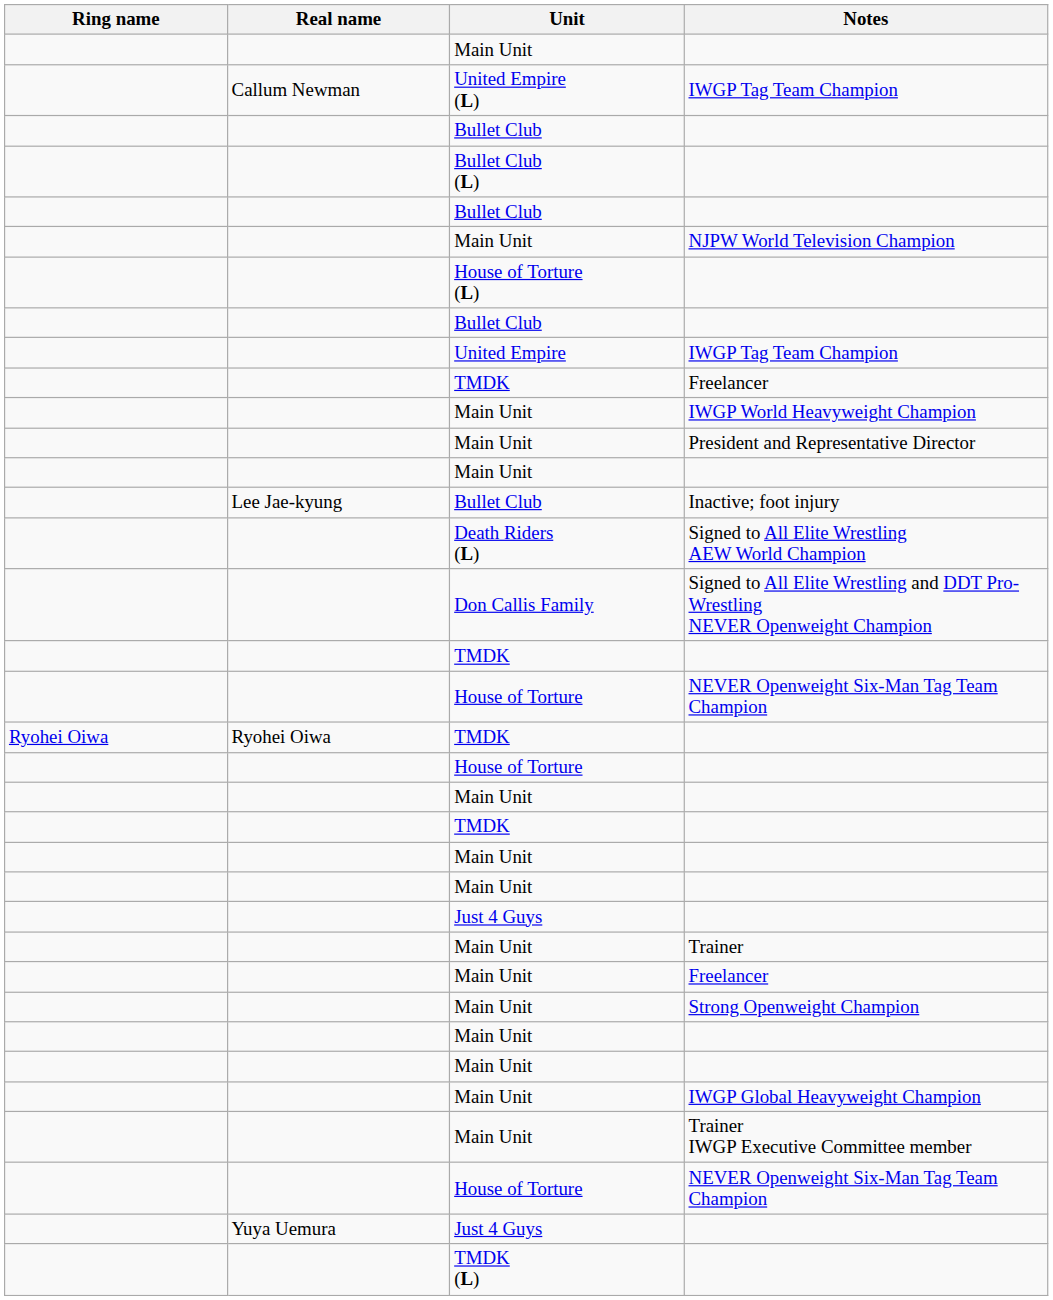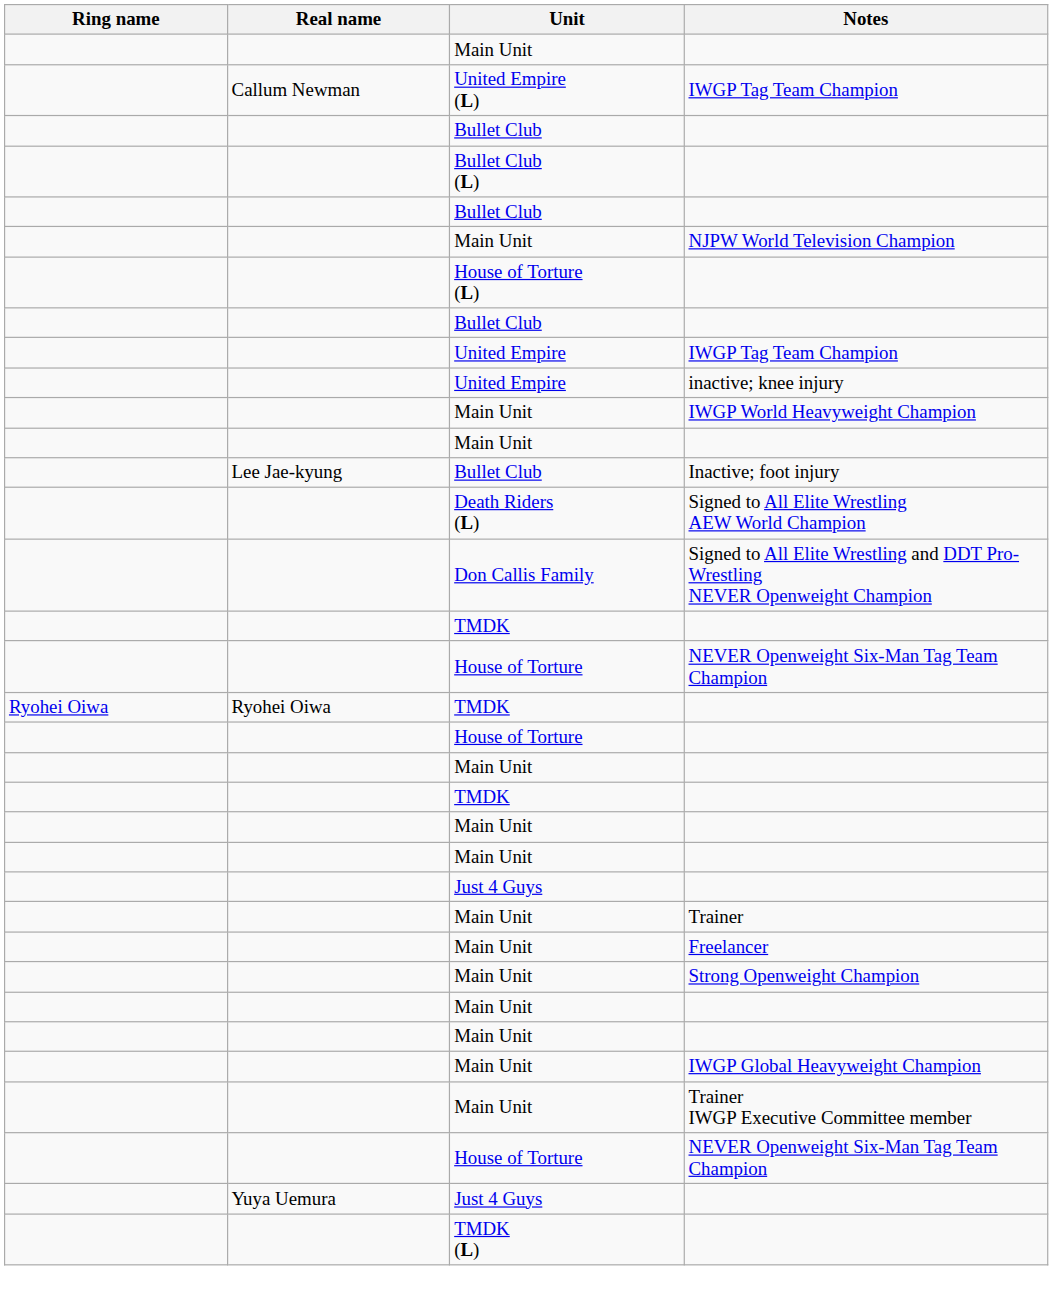- row: TMDK | Freelancer
+ row: United Empire | inactive; knee injury
- row: Main Unit | President and Representative Director
